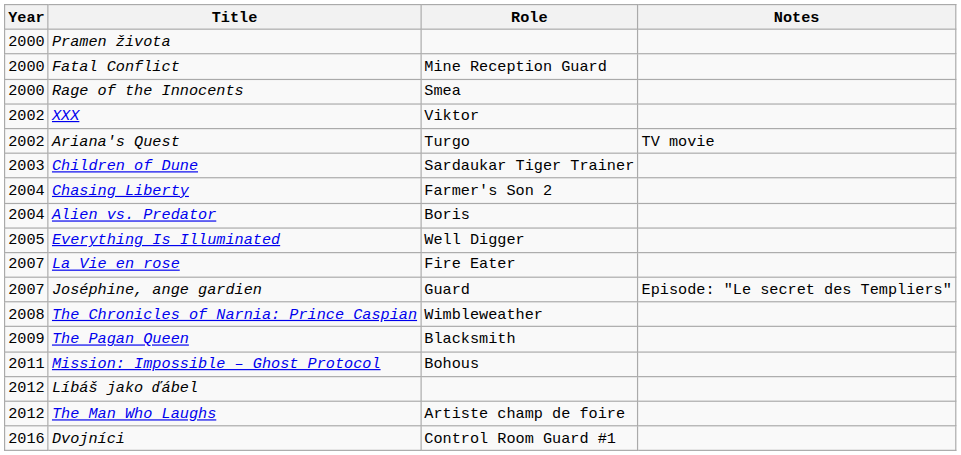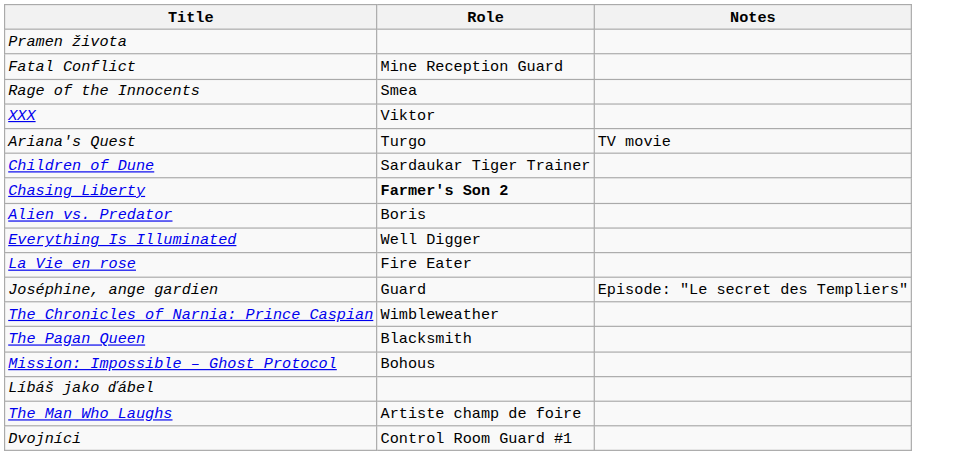- column: Year | 2000 | 2000 | 2000 | 2002 | 2002 | 2003 | 2004 | 2004 | 2005 | 2007 | 2007 | 2008 | 2009 | 2011 | 2012 | 2012 | 2016
Chasing Liberty | Role: normal -> bold
